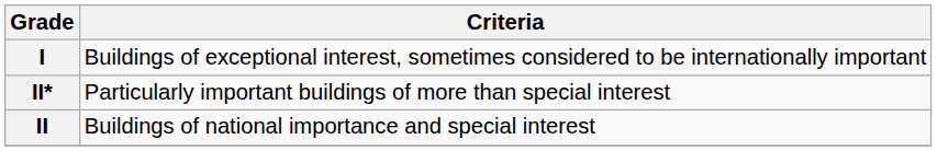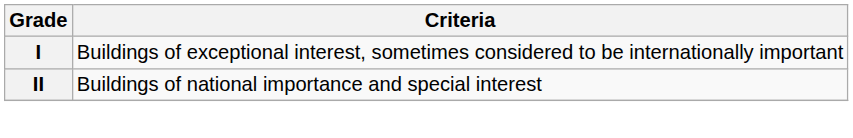- row: II* | Particularly important buildings of more than special interest
